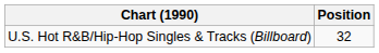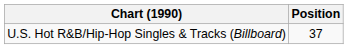U.S. Hot R&B/Hip-Hop Singles & Tracks (Billboard) | Position: 32 -> 37
